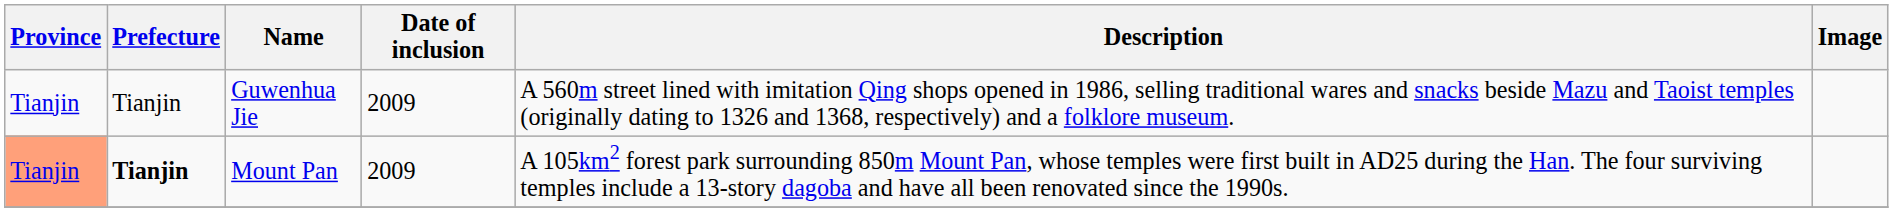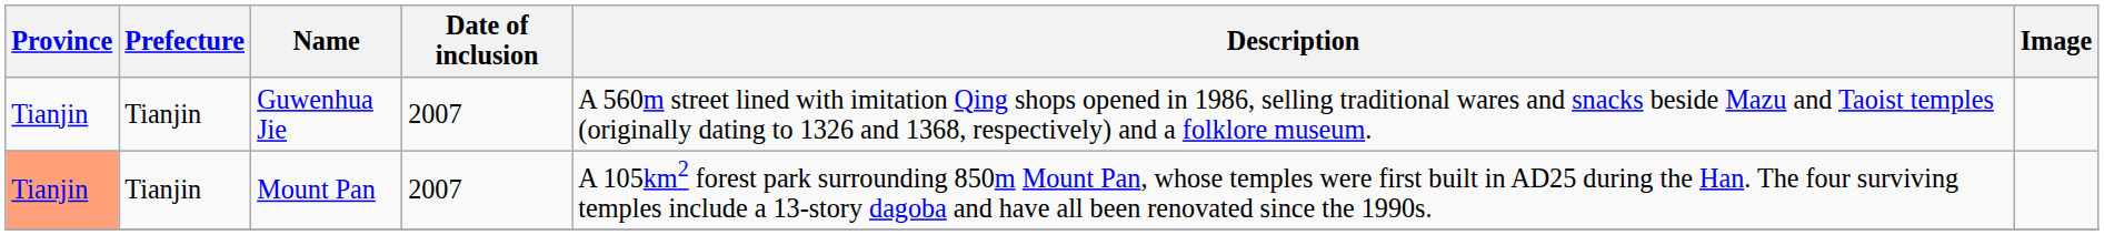Guwenhua Jie | Date of inclusion: 2009 -> 2007
Mount Pan | Prefecture: bold -> normal
Mount Pan | Date of inclusion: 2009 -> 2007
